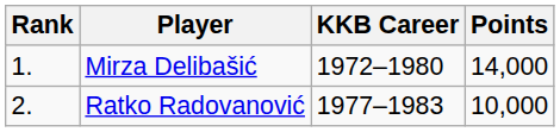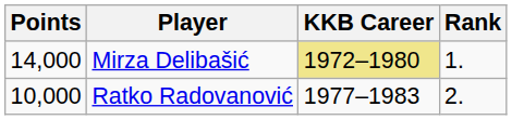columns swapped: Rank <-> Points
Mirza Delibašić | KKB Career: no background -> khaki background
